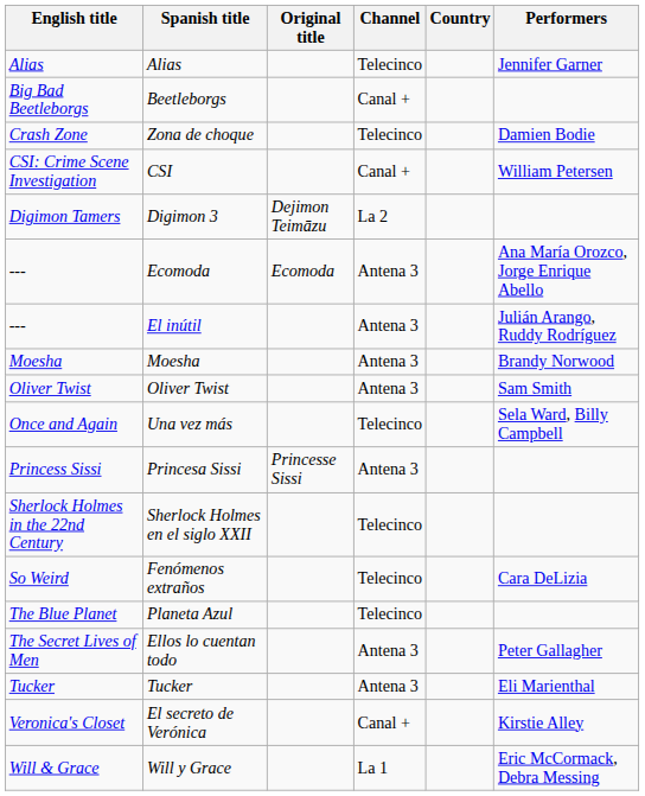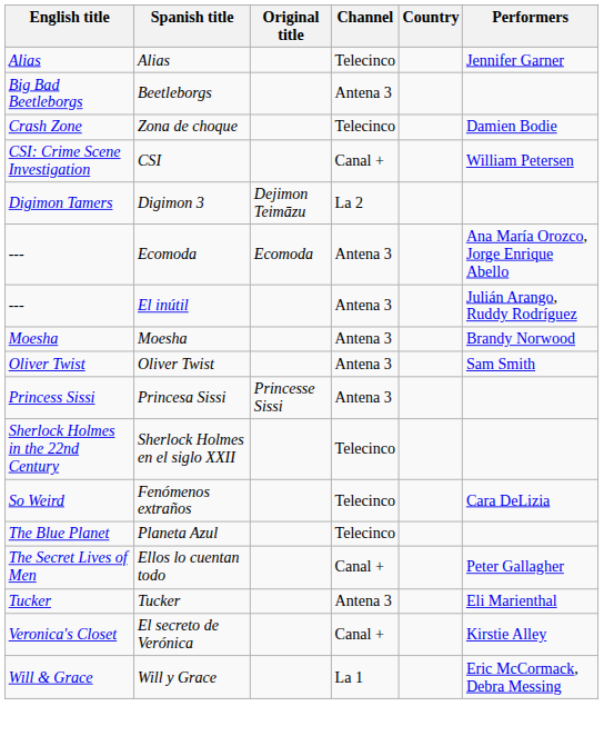Beetleborgs | Channel: Canal + -> Antena 3
- row: Once and Again | Una vez más | Telecinco | Sela Ward, Billy Campbell
Ellos lo cuentan todo | Channel: Antena 3 -> Canal +
